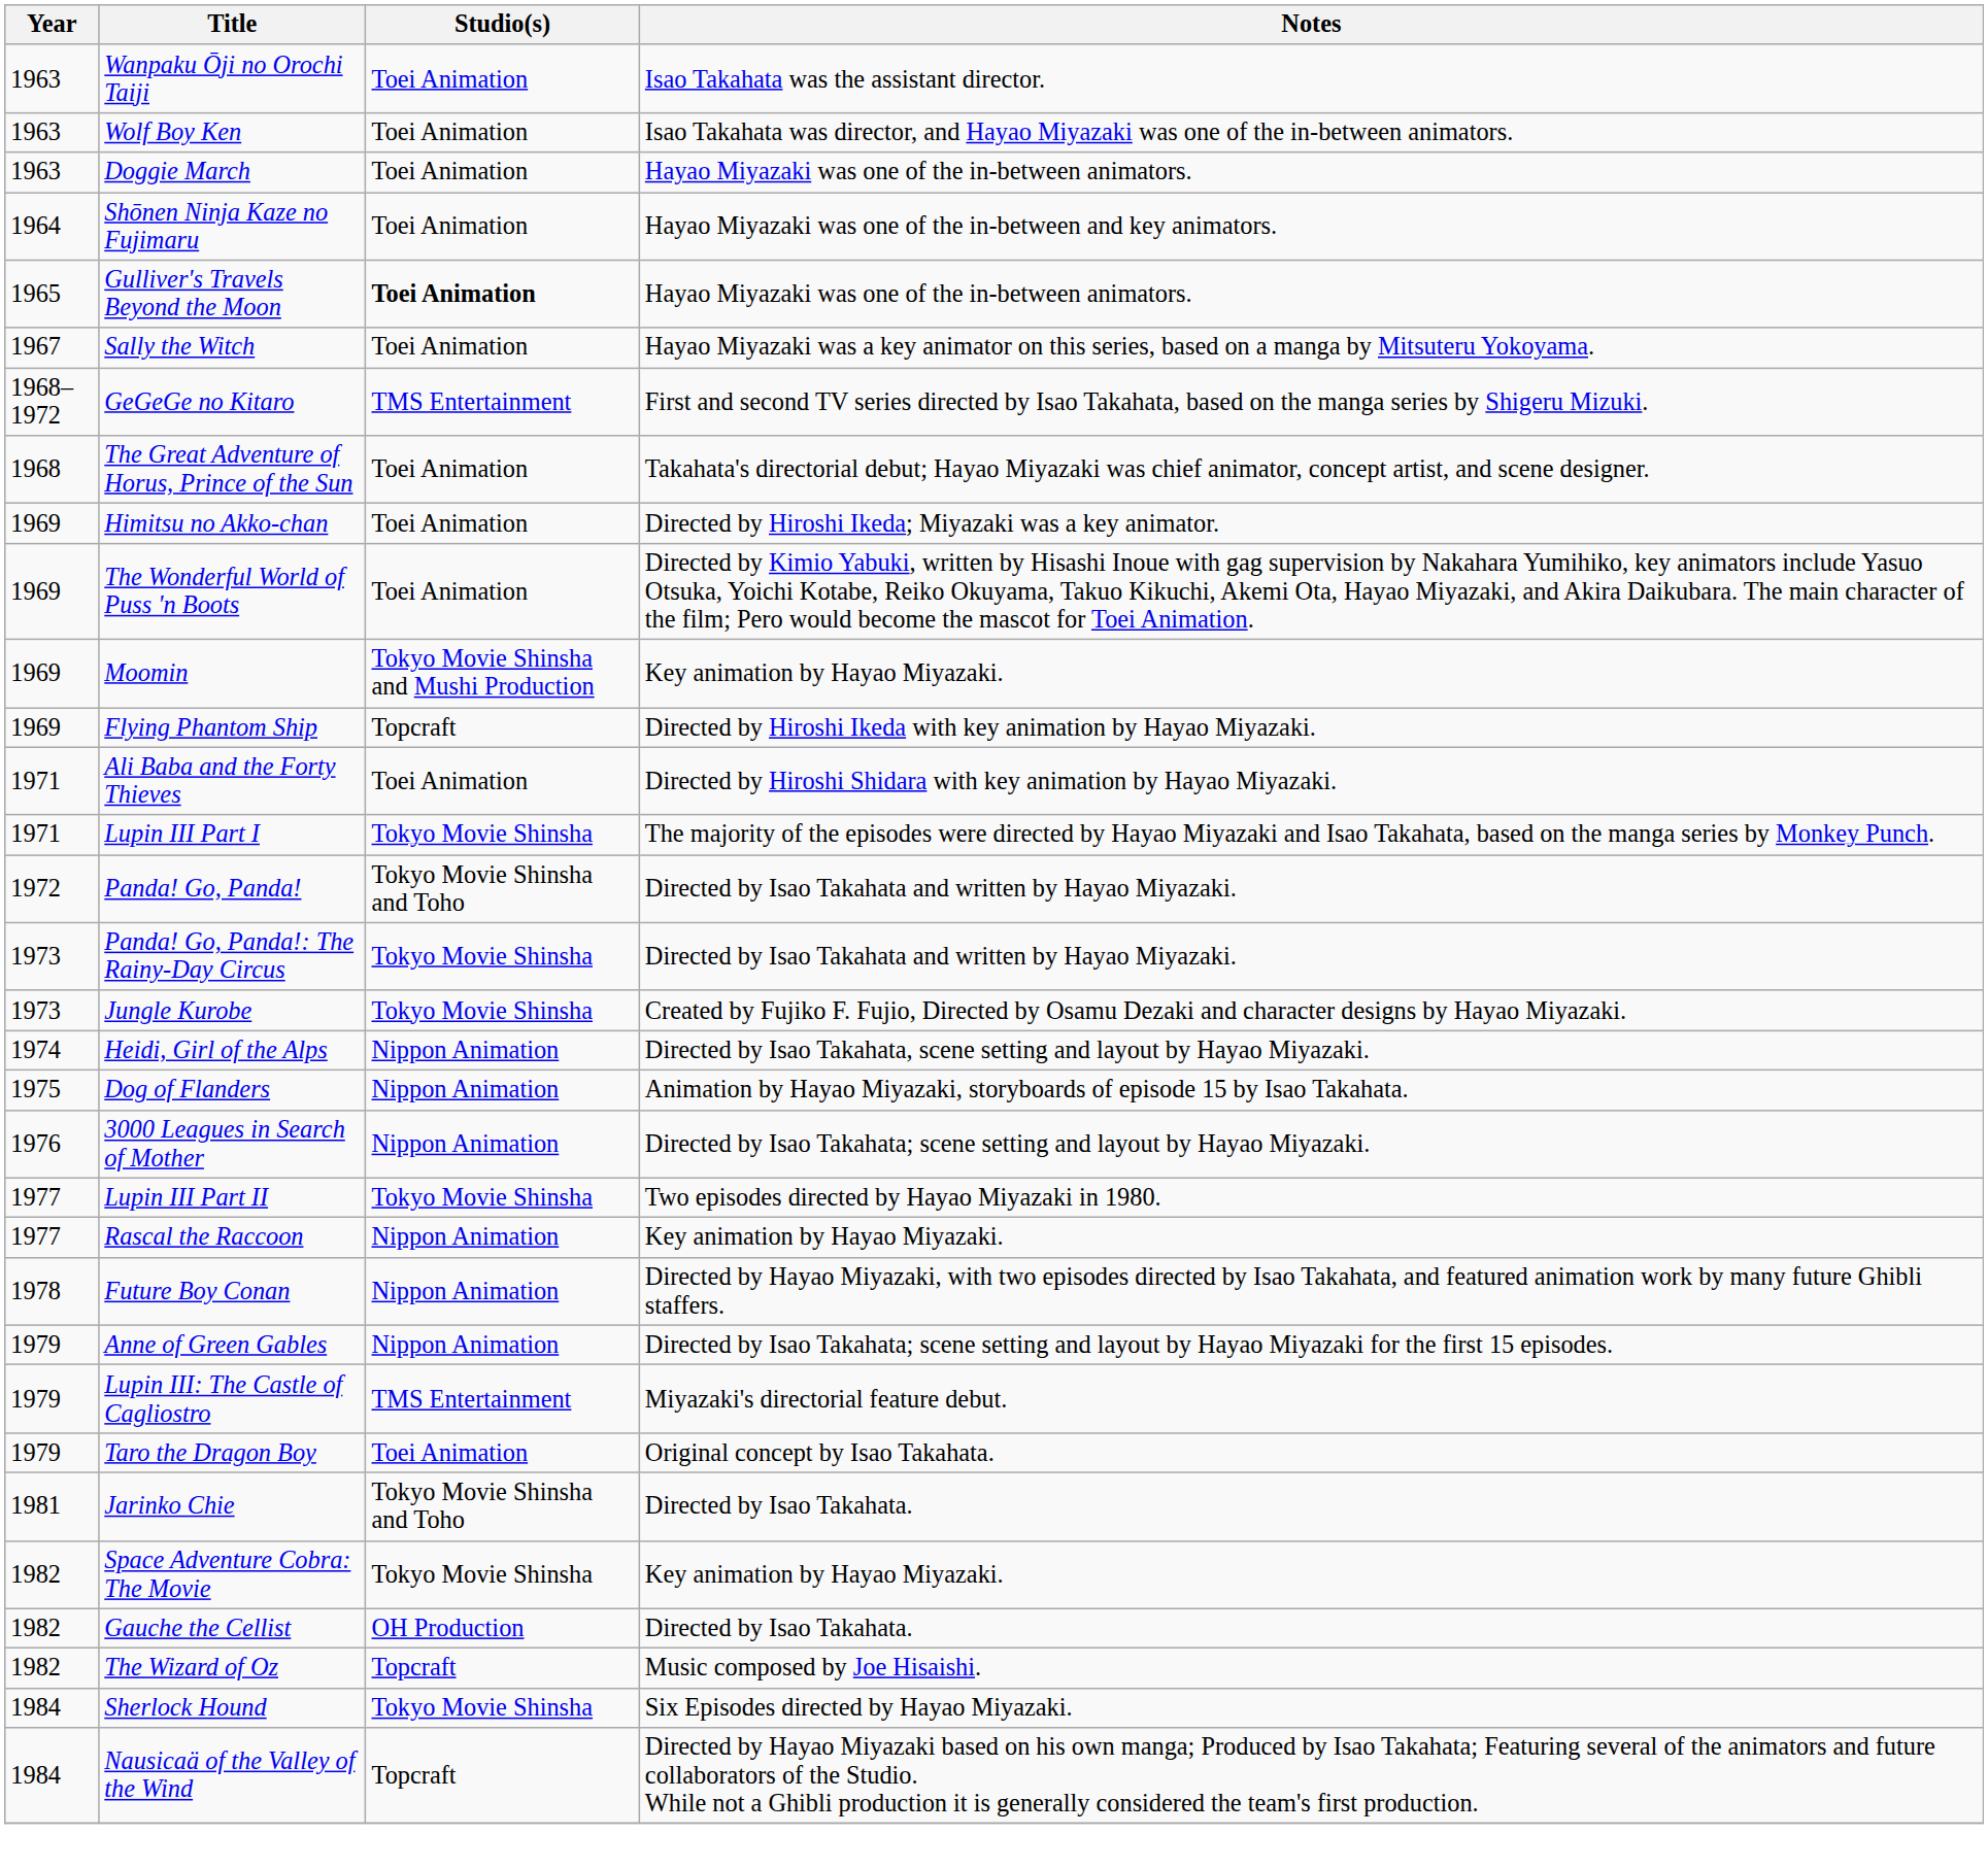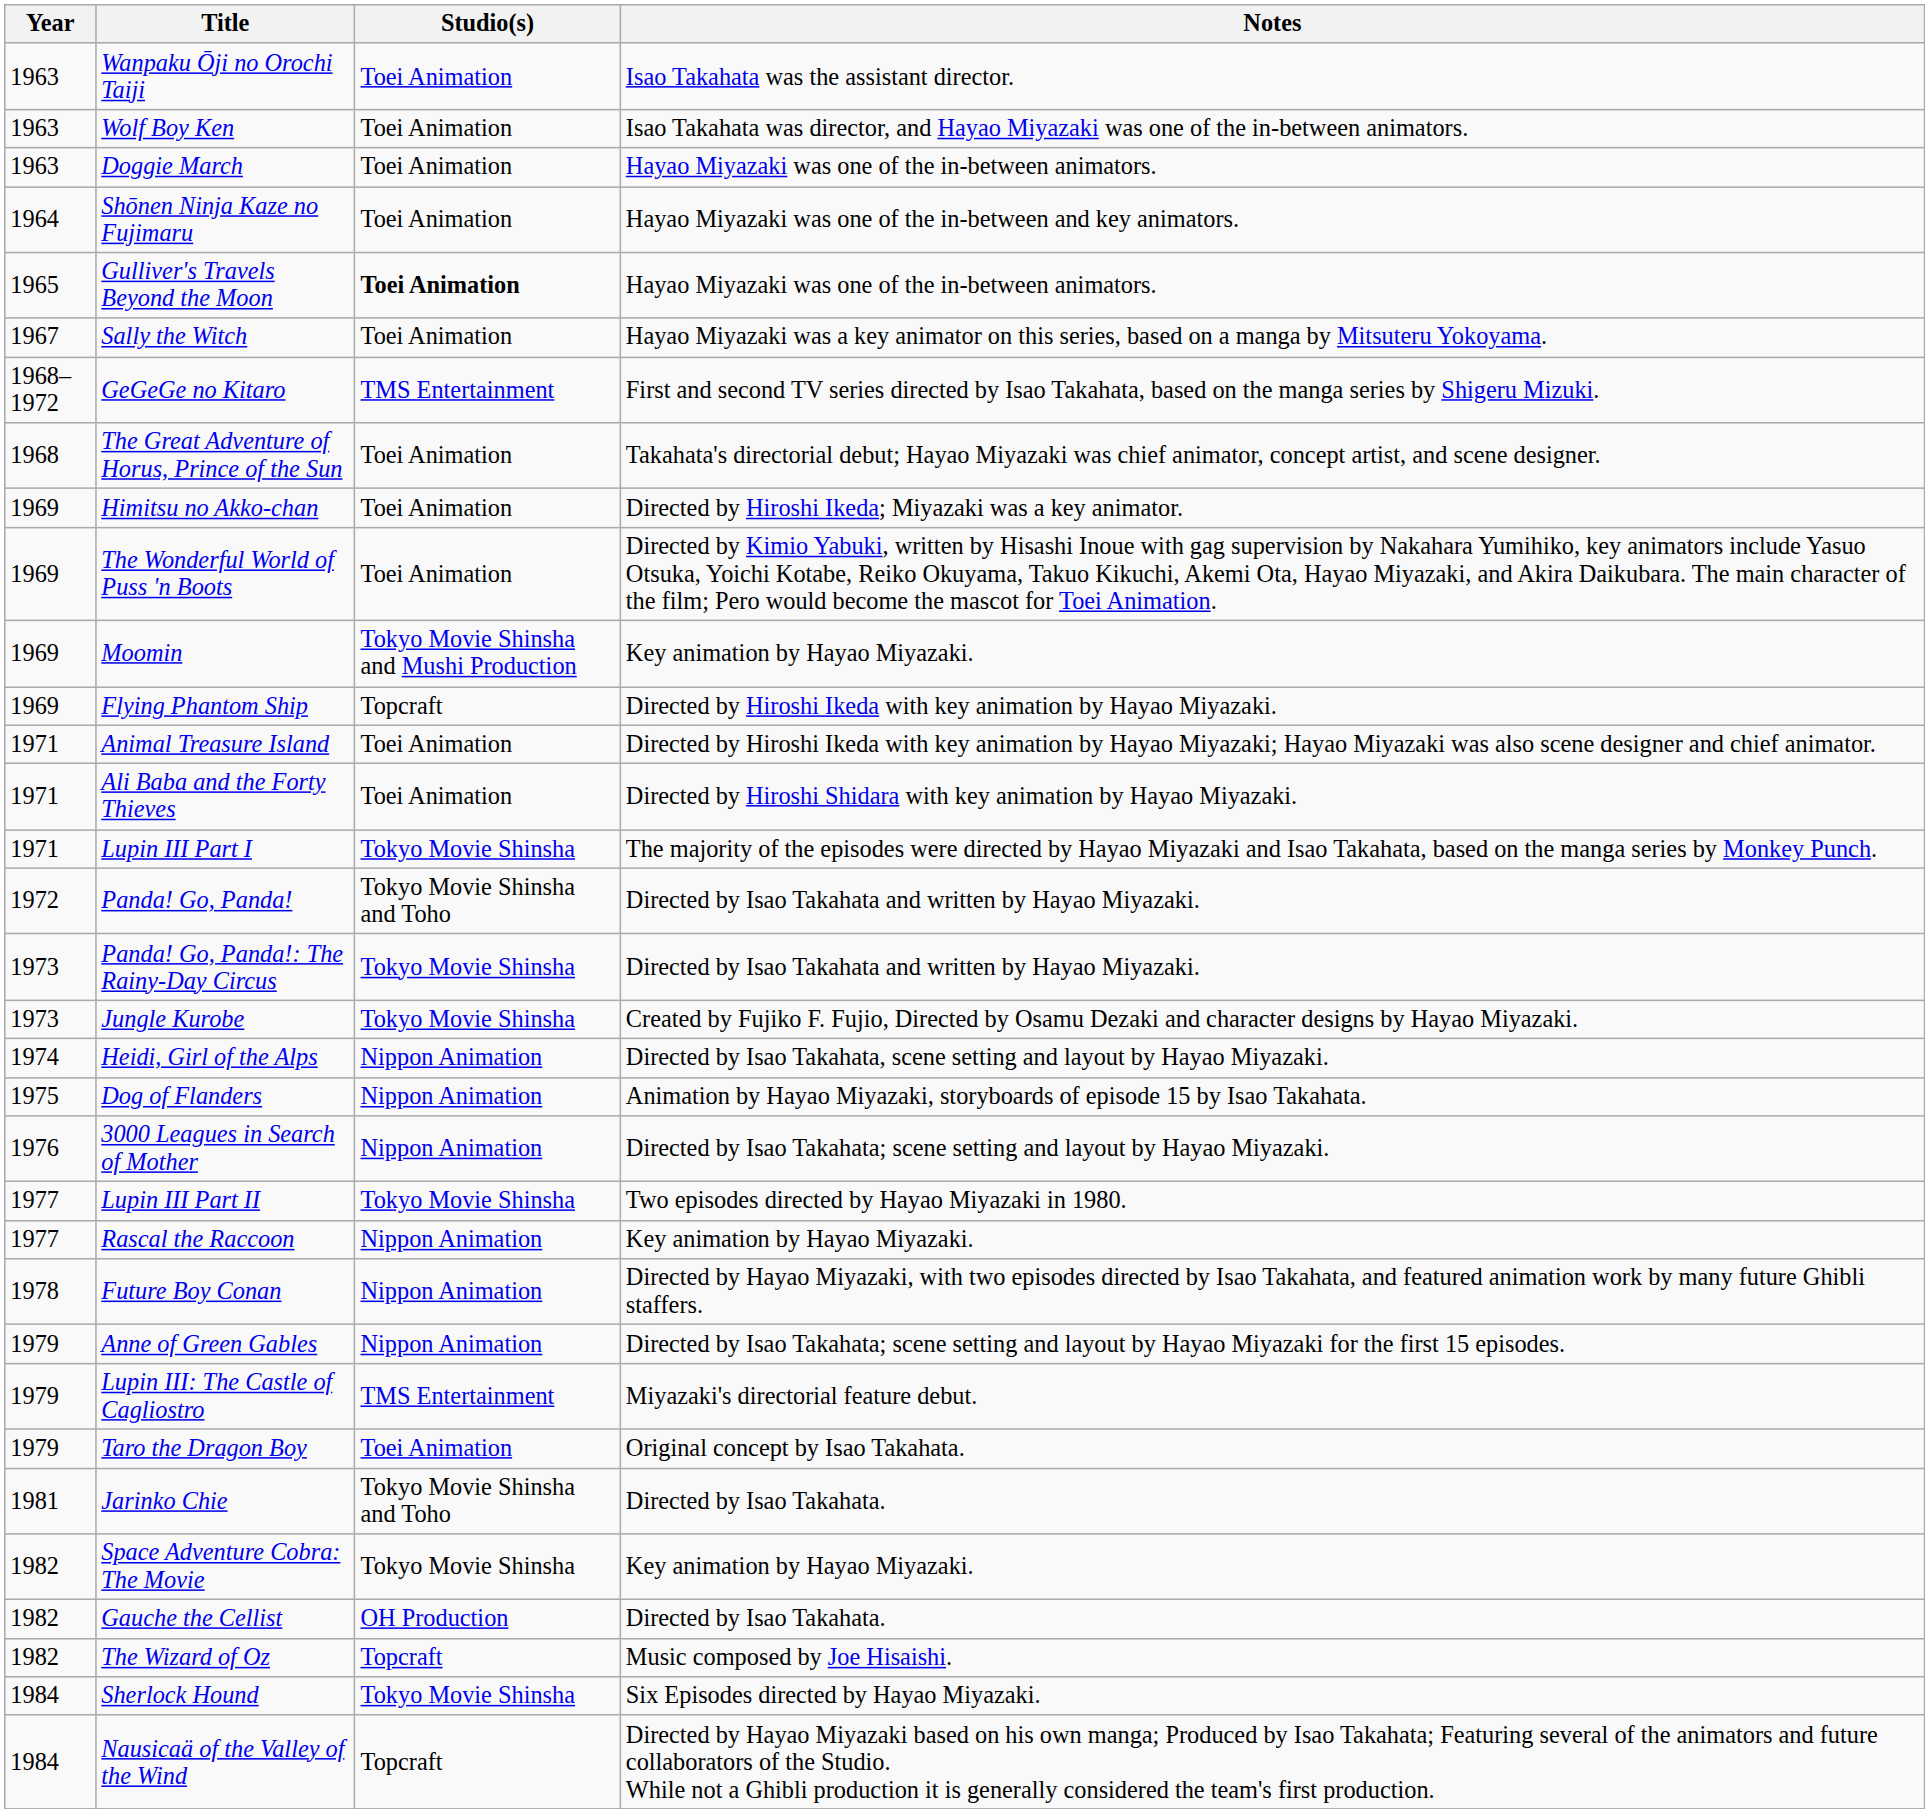+ row: 1971 | Animal Treasure Island | Toei Animation | Directed by Hiroshi Ikeda with key animation by Hayao Miyazaki; Hayao Miyazaki was also scene designer and chief animator.
